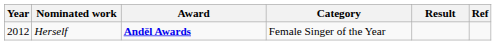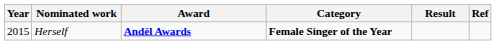Herself | Year: 2012 -> 2015
Herself | Category: normal -> bold
